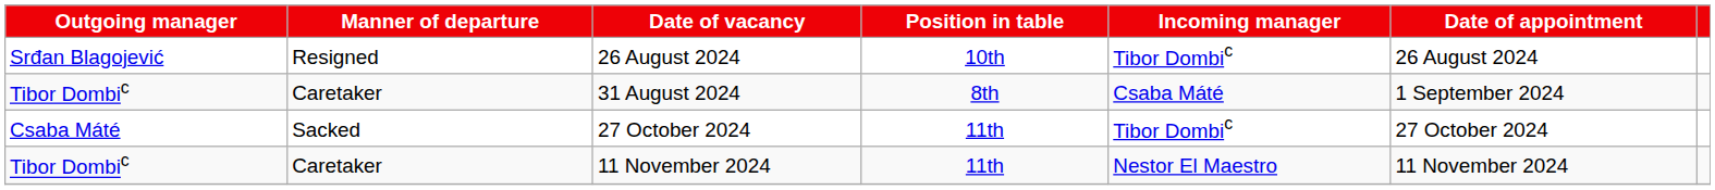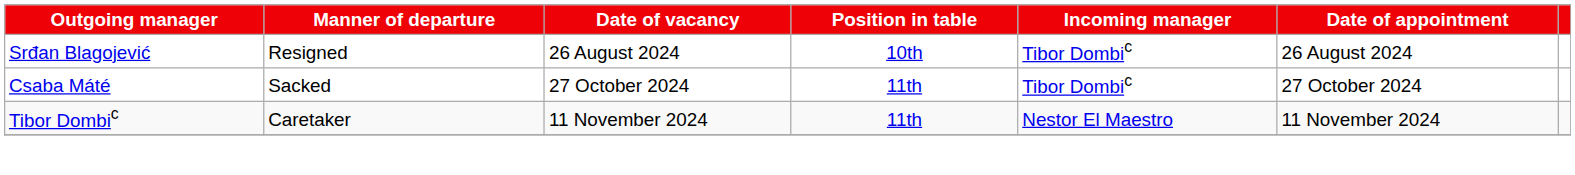- row: Tibor Dombic | Caretaker | 31 August 2024 | 8th | Csaba Máté | 1 September 2024
